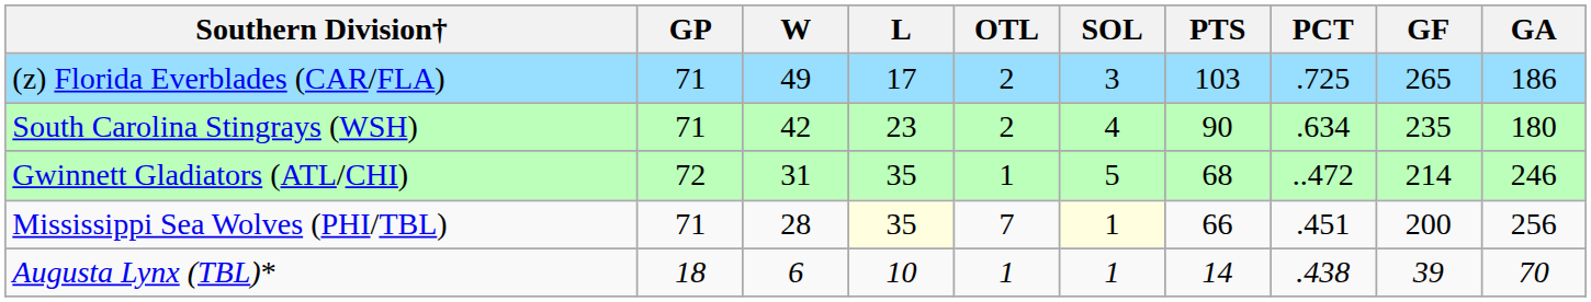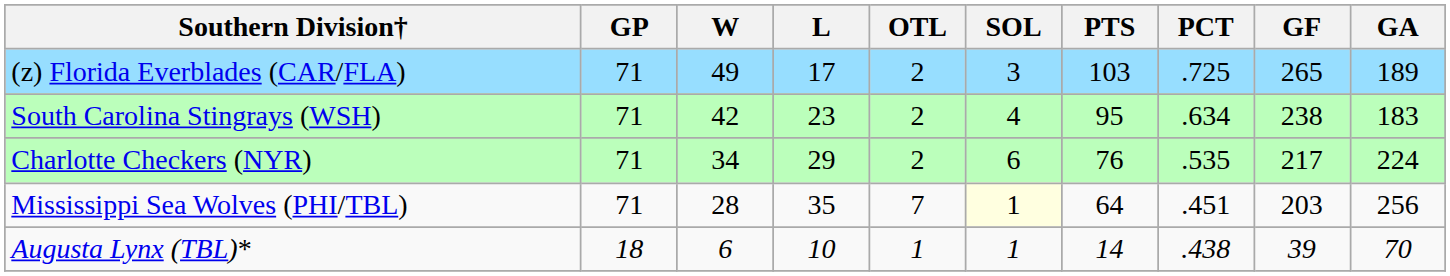(z) Florida Everblades (CAR/FLA) | GA: 186 -> 189
South Carolina Stingrays (WSH) | PTS: 90 -> 95
South Carolina Stingrays (WSH) | GF: 235 -> 238
South Carolina Stingrays (WSH) | GA: 180 -> 183
+ row: Charlotte Checkers (NYR) | 71 | 34 | 29 | 2 | 6 | 76 | .535 | 217 | 224
- row: Gwinnett Gladiators (ATL/CHI) | 72 | 31 | 35 | 1 | 5 | 68 | ..472 | 214 | 246
Mississippi Sea Wolves (PHI/TBL) | L: lightyellow background -> no background
Mississippi Sea Wolves (PHI/TBL) | PTS: 66 -> 64
Mississippi Sea Wolves (PHI/TBL) | GF: 200 -> 203
